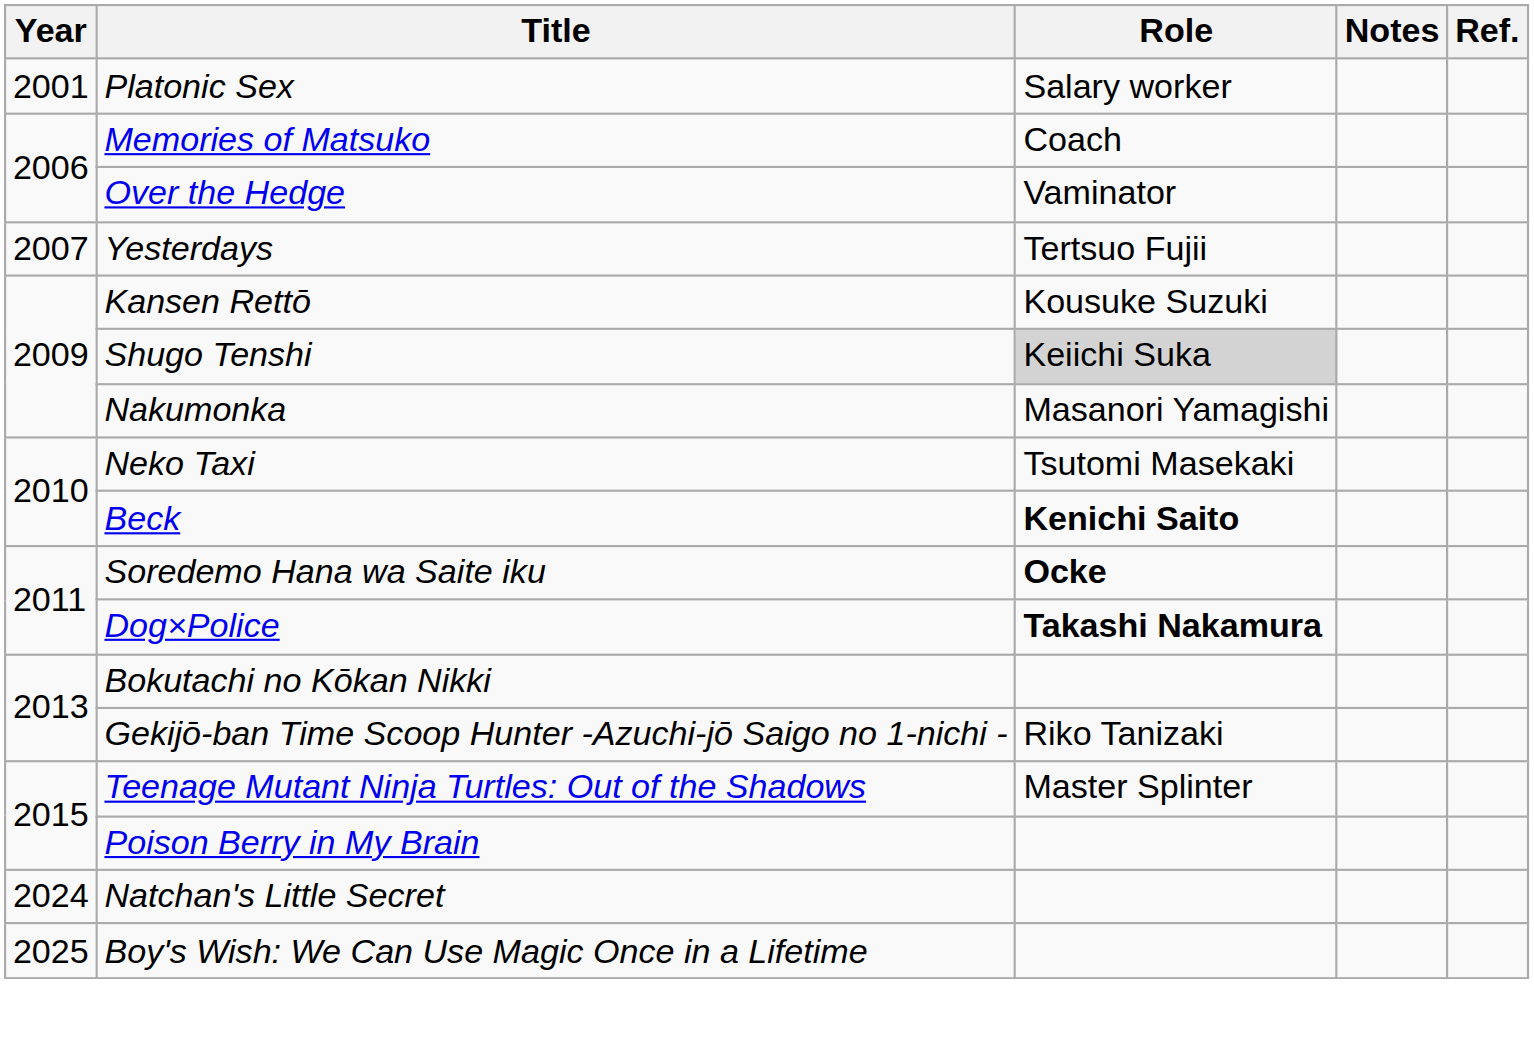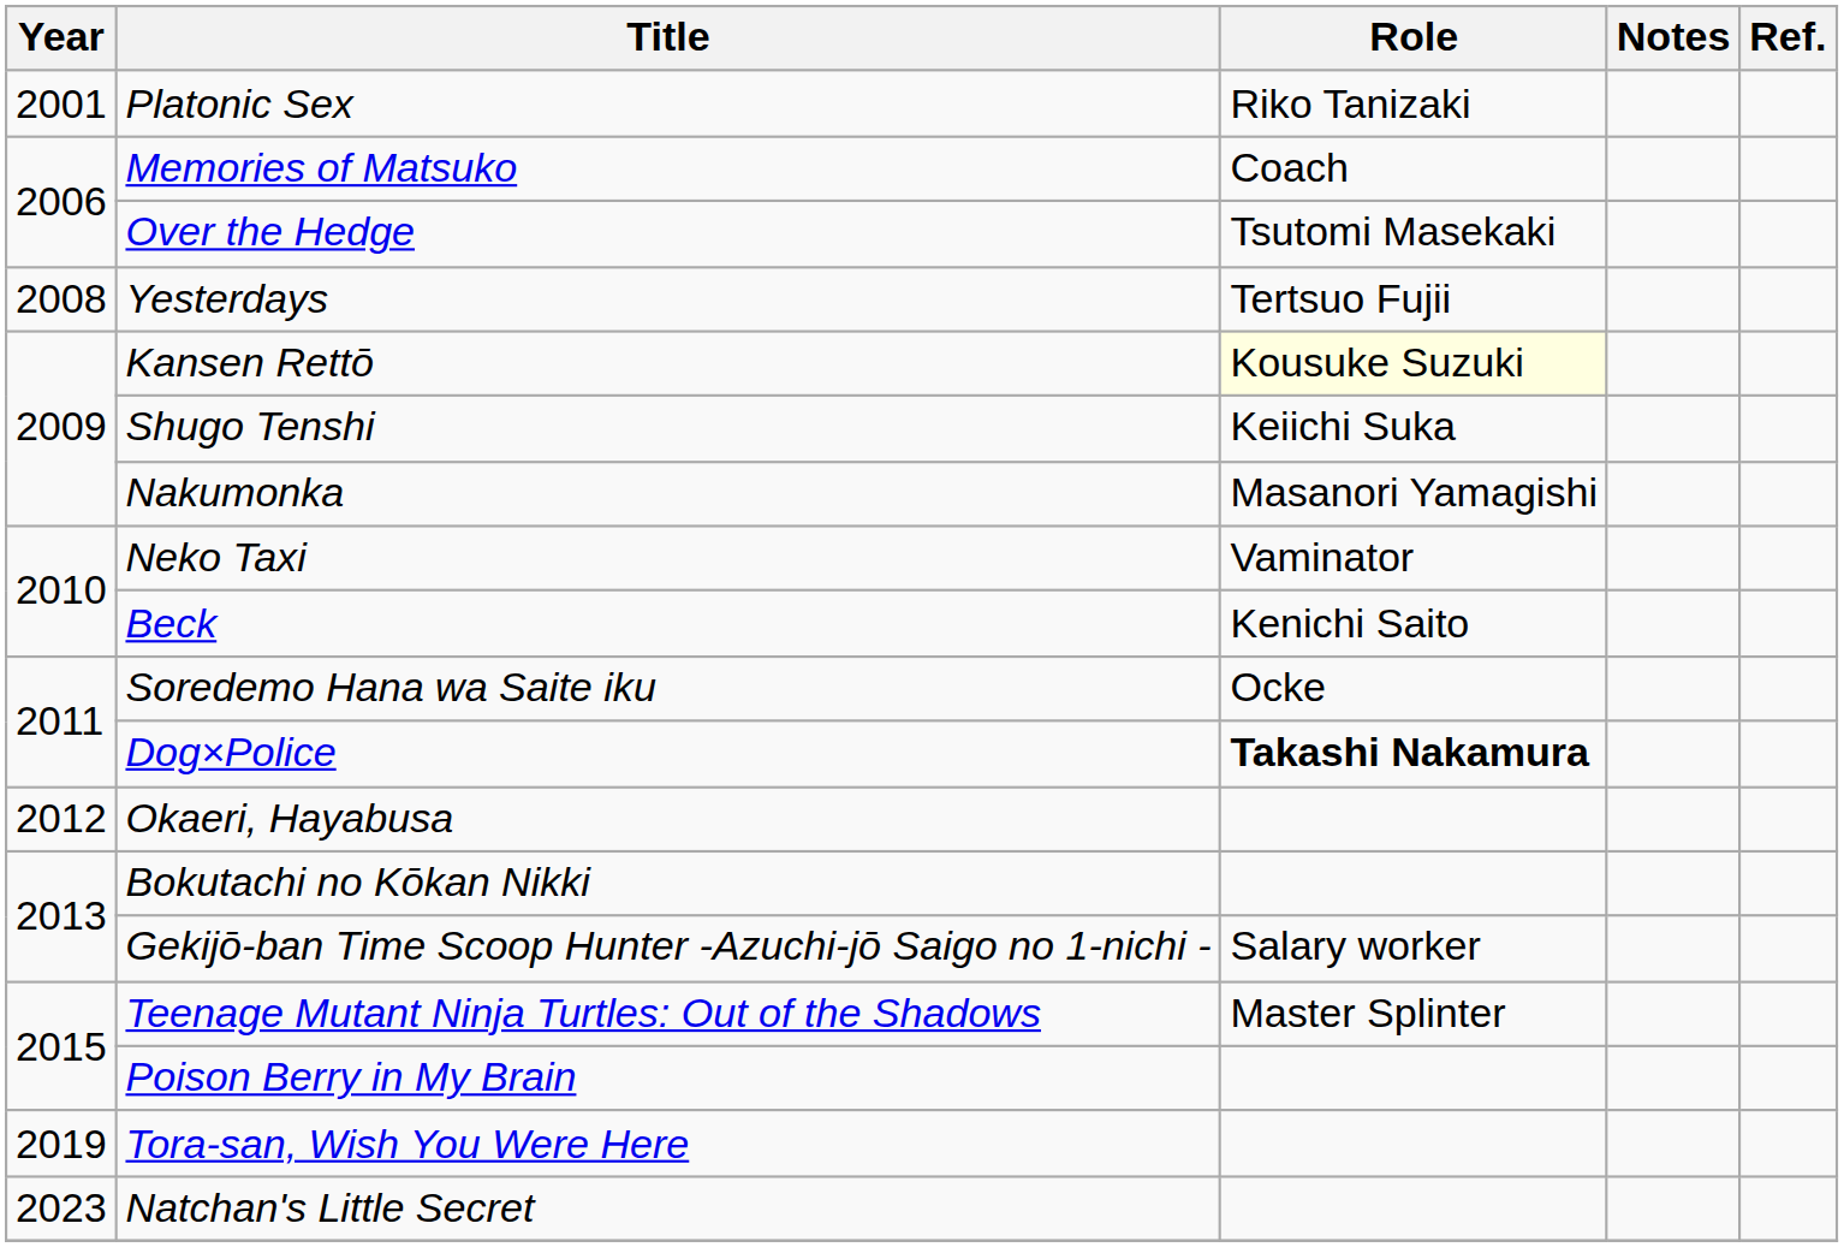Platonic Sex | Role: Salary worker -> Riko Tanizaki
Over the Hedge | Role: Vaminator -> Tsutomi Masekaki
Yesterdays | Year: 2007 -> 2008
Kansen Rettō | Role: no background -> lightyellow background
Shugo Tenshi | Role: lightgrey background -> no background
Neko Taxi | Role: Tsutomi Masekaki -> Vaminator
Beck | Role: bold -> normal
Soredemo Hana wa Saite iku | Role: bold -> normal
+ row: 2012 | Okaeri, Hayabusa
Gekijō-ban Time Scoop Hunter -Azuchi-jō Saigo no 1-nichi - | Role: Riko Tanizaki -> Salary worker
+ row: 2019 | Tora-san, Wish You Were Here
Natchan's Little Secret | Year: 2024 -> 2023
- row: 2025 | Boy's Wish: We Can Use Magic Once in a Lifetime
